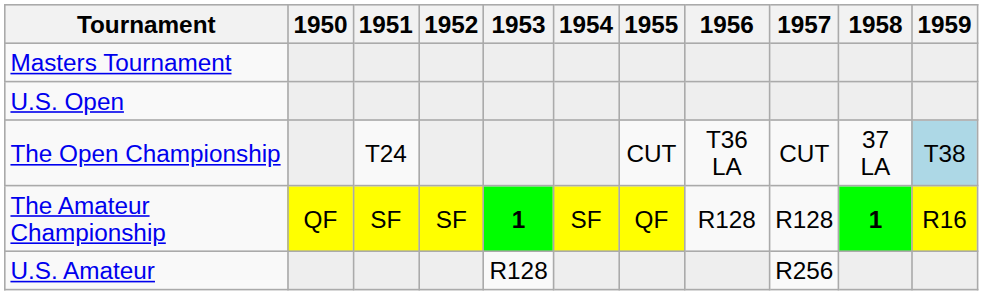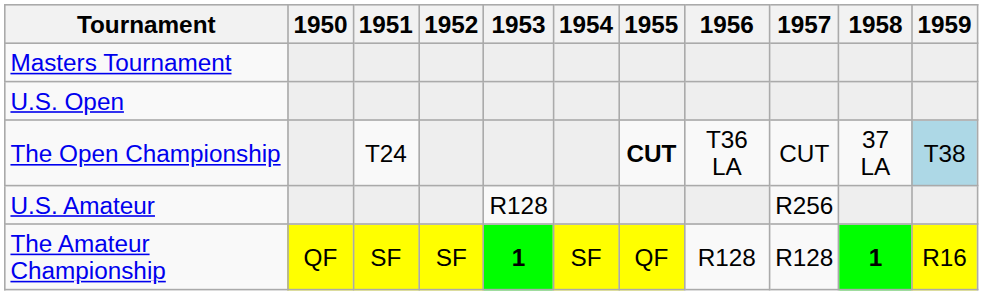The Open Championship | 1955: normal -> bold
rows swapped: U.S. Amateur <-> The Amateur Championship
